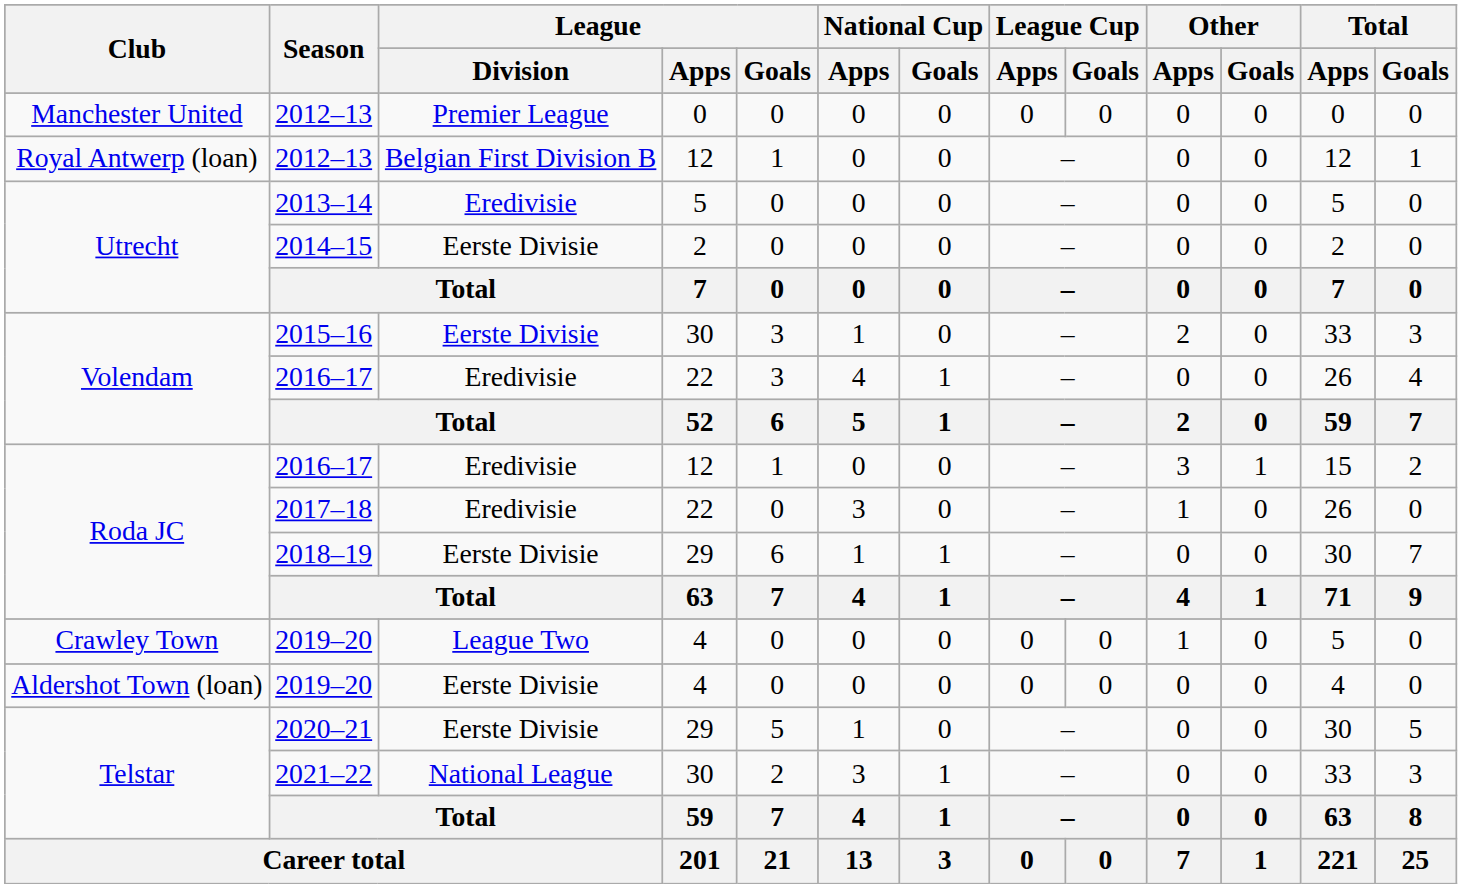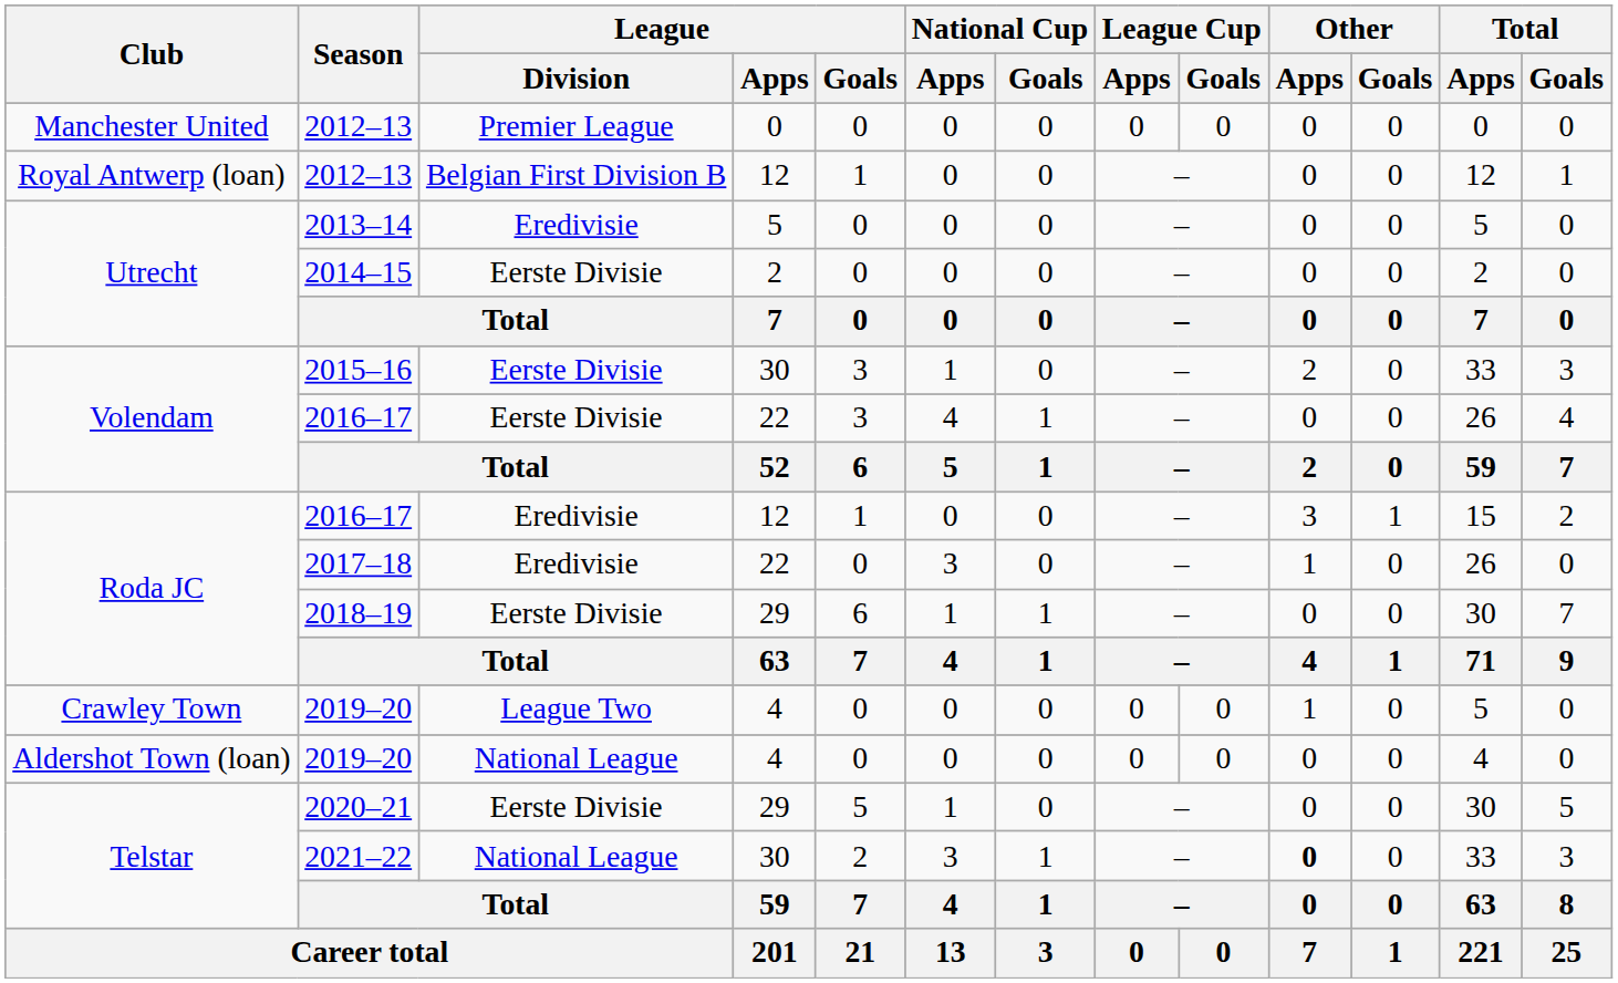Volendam / 2016–17 | League / Division: Eredivisie -> Eerste Divisie
Aldershot Town (loan) / 2019–20 | League / Division: Eerste Divisie -> National League
2021–22 | Other / Apps: normal -> bold
